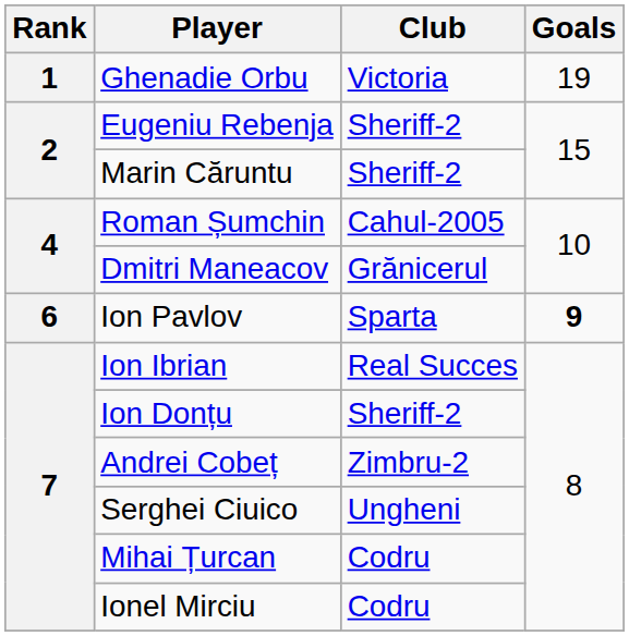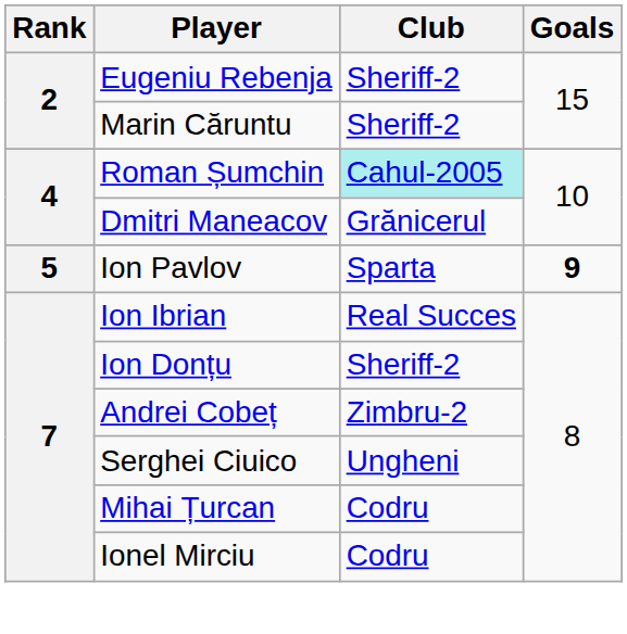- row: 1 | Ghenadie Orbu | Victoria | 19
Roman Șumchin | Club: no background -> paleturquoise background
Ion Pavlov | Rank: 6 -> 5
